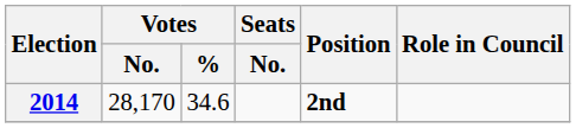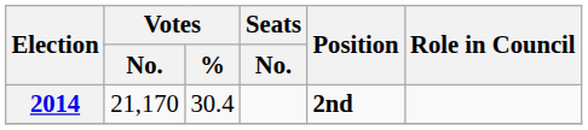2014 | Votes / No.: 28,170 -> 21,170
2014 | Votes / %: 34.6 -> 30.4
